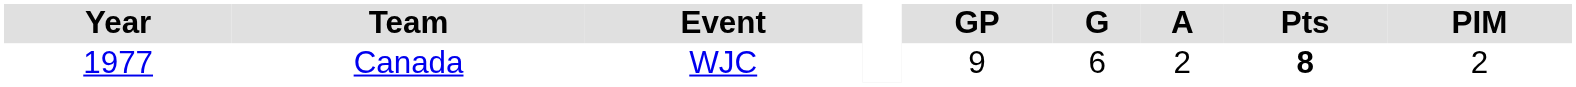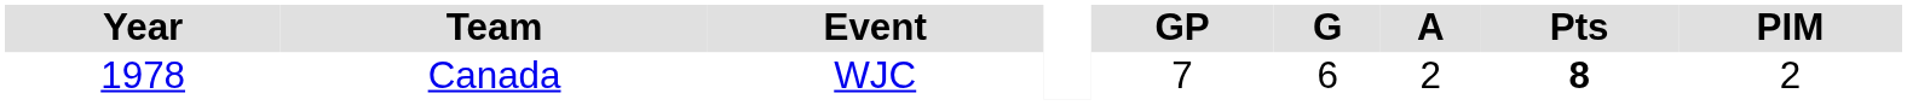Canada | Year: 1977 -> 1978
Canada | GP: 9 -> 7
